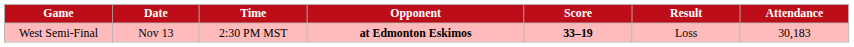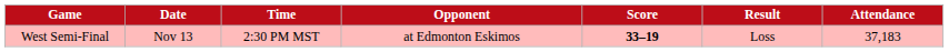West Semi-Final | Opponent: bold -> normal
West Semi-Final | Attendance: 30,183 -> 37,183
